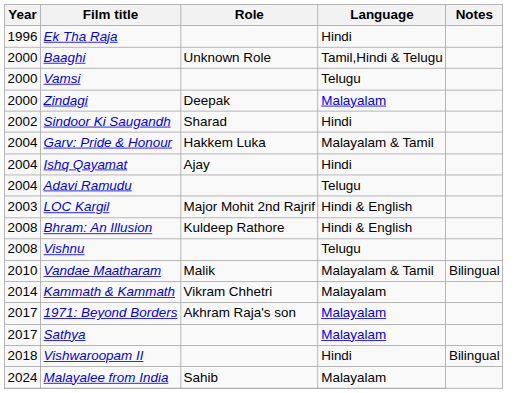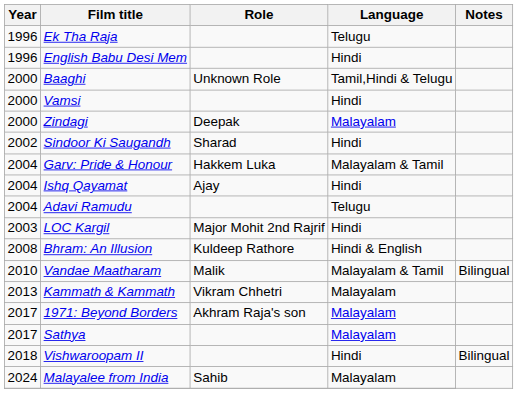Ek Tha Raja | Language: Hindi -> Telugu
+ row: 1996 | English Babu Desi Mem | Hindi
Vamsi | Language: Telugu -> Hindi
LOC Kargil | Language: Hindi & English -> Hindi
- row: 2008 | Vishnu | Telugu
Kammath & Kammath | Year: 2014 -> 2013
